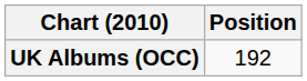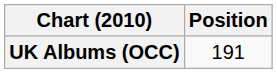UK Albums (OCC) | Position: 192 -> 191
